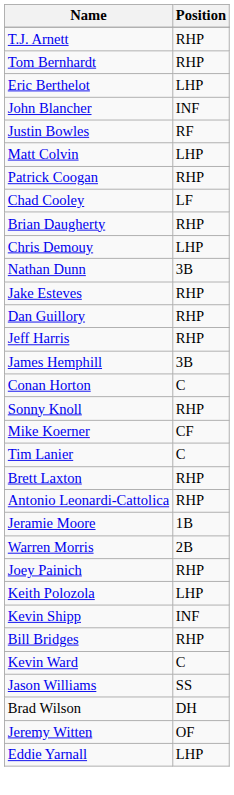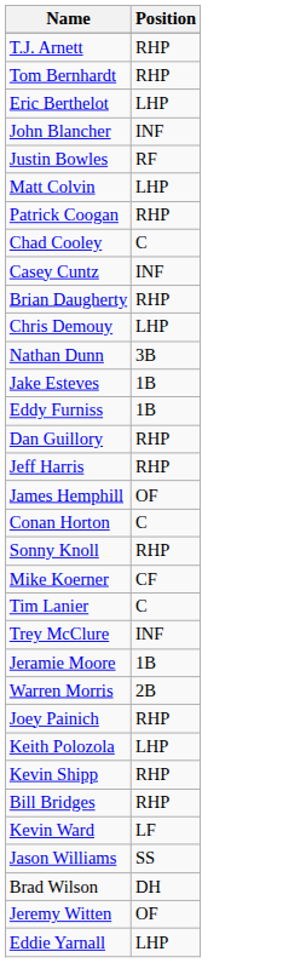Chad Cooley | Position: LF -> C
+ row: Casey Cuntz | INF
Jake Esteves | Position: RHP -> 1B
+ row: Eddy Furniss | 1B
James Hemphill | Position: 3B -> OF
- row: Brett Laxton | RHP
- row: Antonio Leonardi-Cattolica | RHP
+ row: Trey McClure | INF
Kevin Shipp | Position: INF -> RHP
Kevin Ward | Position: C -> LF
